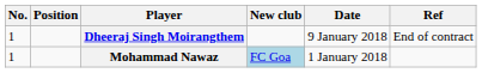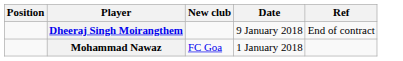- column: No. | 1 | 1
Mohammad Nawaz | New club: lightblue background -> no background
